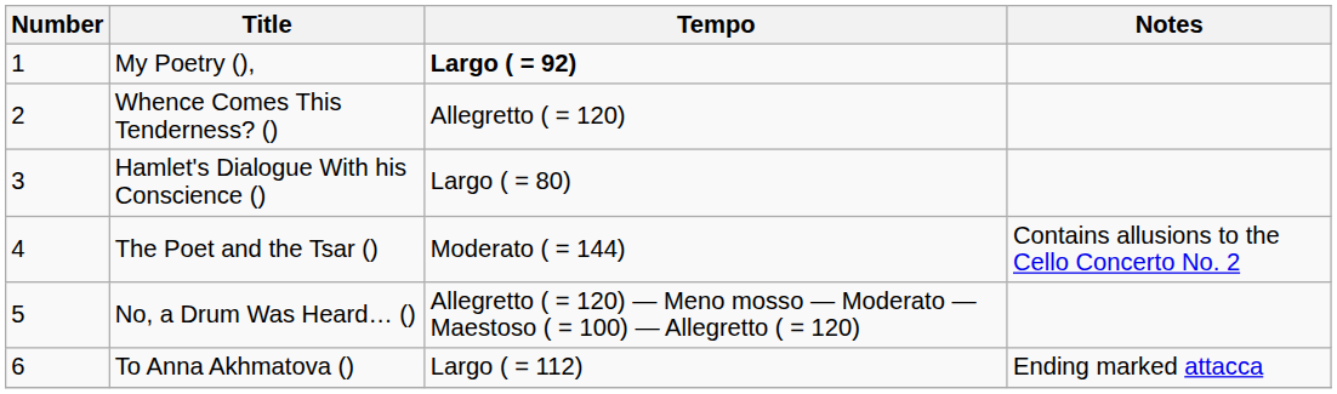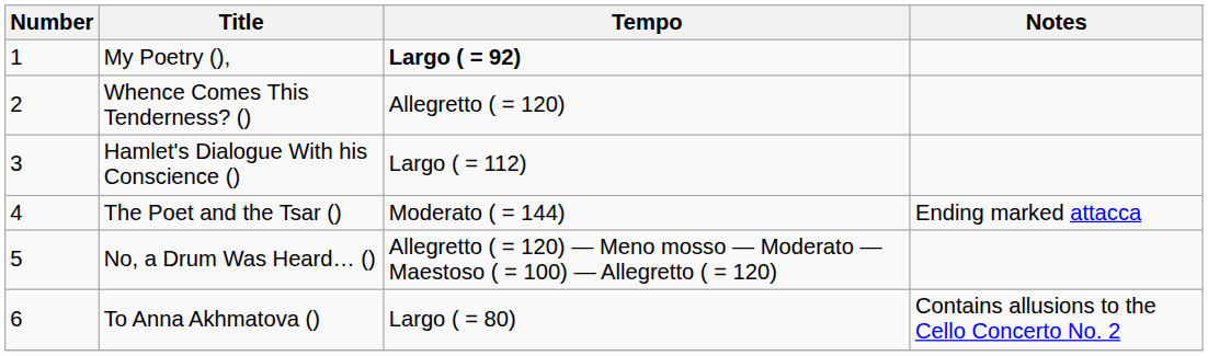Hamlet's Dialogue With his Conscience () | Tempo: Largo ( = 80) -> Largo ( = 112)
The Poet and the Tsar () | Notes: Contains allusions to the Cello Concerto No. 2 -> Ending marked attacca
To Anna Akhmatova () | Tempo: Largo ( = 112) -> Largo ( = 80)
To Anna Akhmatova () | Notes: Ending marked attacca -> Contains allusions to the Cello Concerto No. 2
